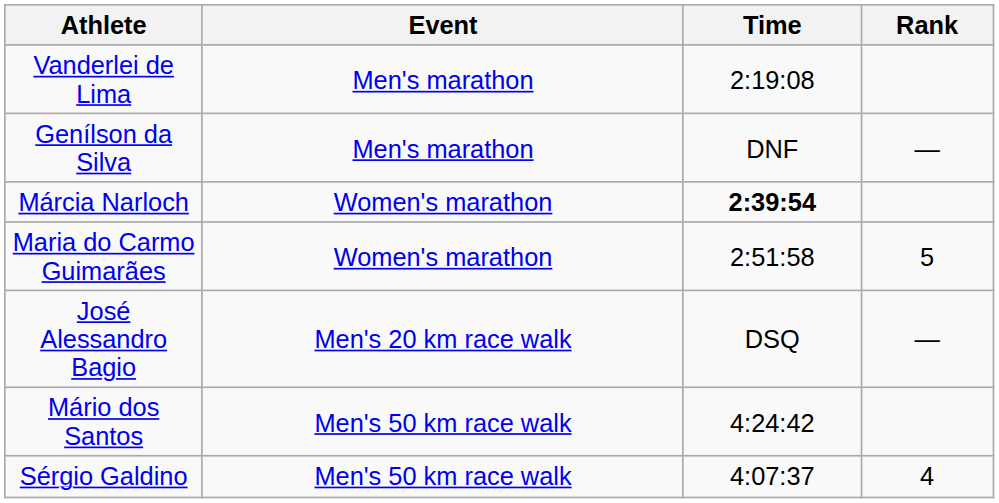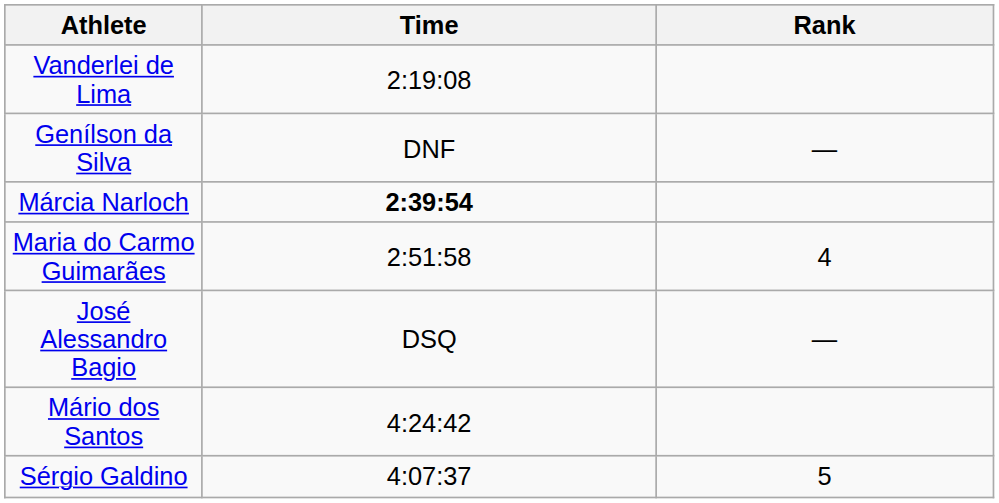- column: Event | Men's marathon | Men's marathon | Women's marathon | Women's marathon | Men's 20 km race walk | Men's 50 km race walk | Men's 50 km race walk
Maria do Carmo Guimarães | Rank: 5 -> 4
Sérgio Galdino | Rank: 4 -> 5
